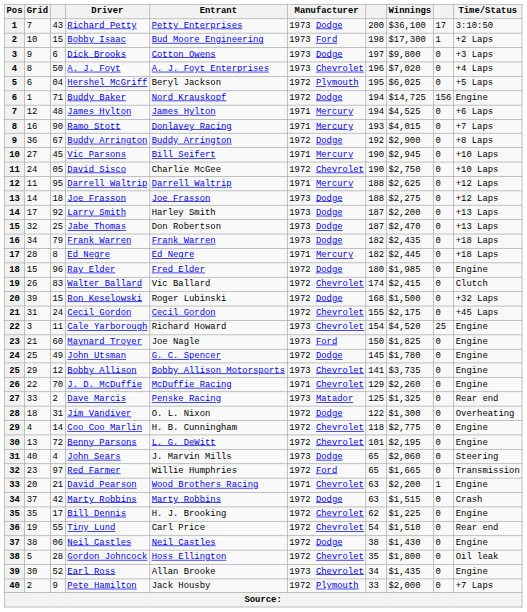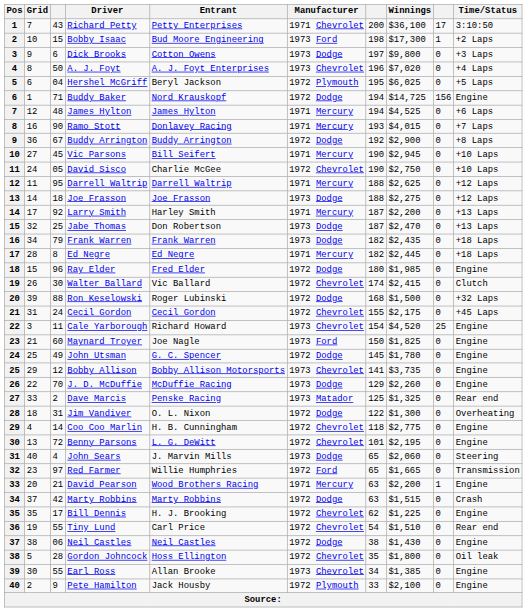Richard Petty | Manufacturer: 1973 Dodge -> 1971 Chevrolet
Larry Smith | Manufacturer: 1973 Dodge -> 1971 Mercury
Walter Ballard | column 3: 83 -> 30
Ron Keselowski | column 3: 15 -> 88
J. D. McDuffie | Manufacturer: 1971 Chevrolet -> 1973 Dodge
David Pearson | Manufacturer: 1971 Chevrolet -> 1971 Mercury
Earl Ross | column 3: 52 -> 55
Earl Ross | Winnings: $1,435 -> $1,385
Pete Hamilton | Winnings: $2,000 -> $2,100
Pete Hamilton | Time/Status: +7 Laps -> Engine
